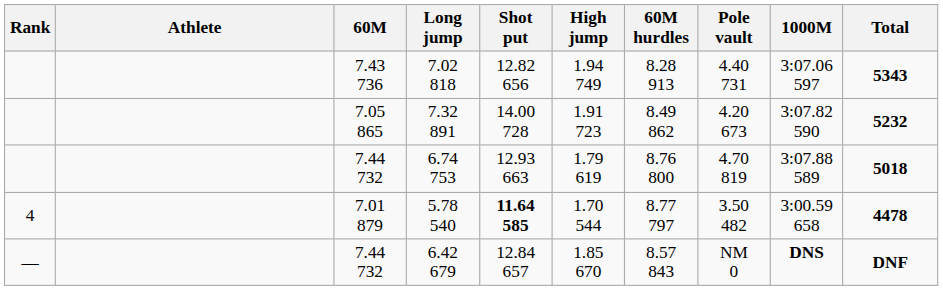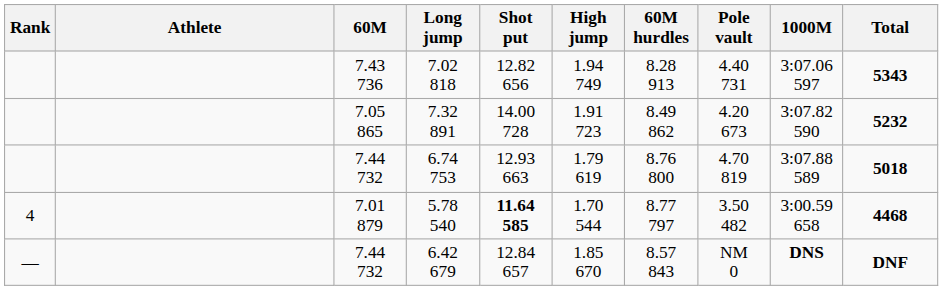5.78 540 | Total: 4478 -> 4468
